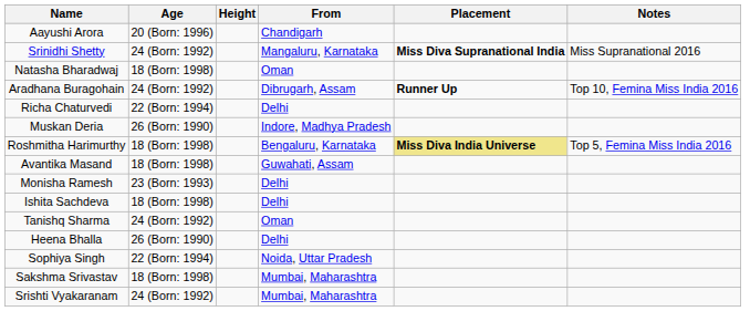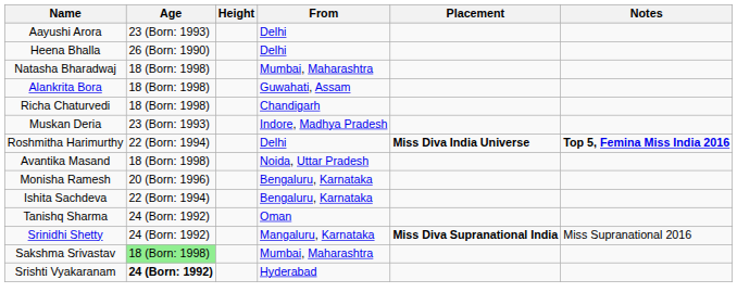Aayushi Arora | Age: 20 (Born: 1996) -> 23 (Born: 1993)
Aayushi Arora | From: Chandigarh -> Delhi
rows swapped: Heena Bhalla <-> Srinidhi Shetty
Natasha Bharadwaj | From: Oman -> Mumbai, Maharashtra
+ row: Alankrita Bora | 18 (Born: 1998) | Guwahati, Assam
- row: Aradhana Buragohain | 24 (Born: 1992) | Dibrugarh, Assam | Runner Up | Top 10, Femina Miss India 2016
Richa Chaturvedi | Age: 22 (Born: 1994) -> 18 (Born: 1998)
Richa Chaturvedi | From: Delhi -> Chandigarh
Muskan Deria | Age: 26 (Born: 1990) -> 23 (Born: 1993)
Roshmitha Harimurthy | Age: 18 (Born: 1998) -> 22 (Born: 1994)
Roshmitha Harimurthy | From: Bengaluru, Karnataka -> Delhi
Roshmitha Harimurthy | Placement: khaki background -> no background
Roshmitha Harimurthy | Notes: normal -> bold
Avantika Masand | From: Guwahati, Assam -> Noida, Uttar Pradesh
Monisha Ramesh | Age: 23 (Born: 1993) -> 20 (Born: 1996)
Monisha Ramesh | From: Delhi -> Bengaluru, Karnataka
Ishita Sachdeva | Age: 18 (Born: 1998) -> 22 (Born: 1994)
Ishita Sachdeva | From: Delhi -> Bengaluru, Karnataka
- row: Sophiya Singh | 22 (Born: 1994) | Noida, Uttar Pradesh
Sakshma Srivastav | Age: no background -> lightgreen background
Srishti Vyakaranam | Age: normal -> bold
Srishti Vyakaranam | From: Mumbai, Maharashtra -> Hyderabad
